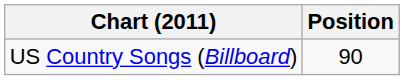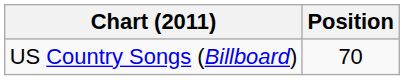US Country Songs (Billboard) | Position: 90 -> 70
